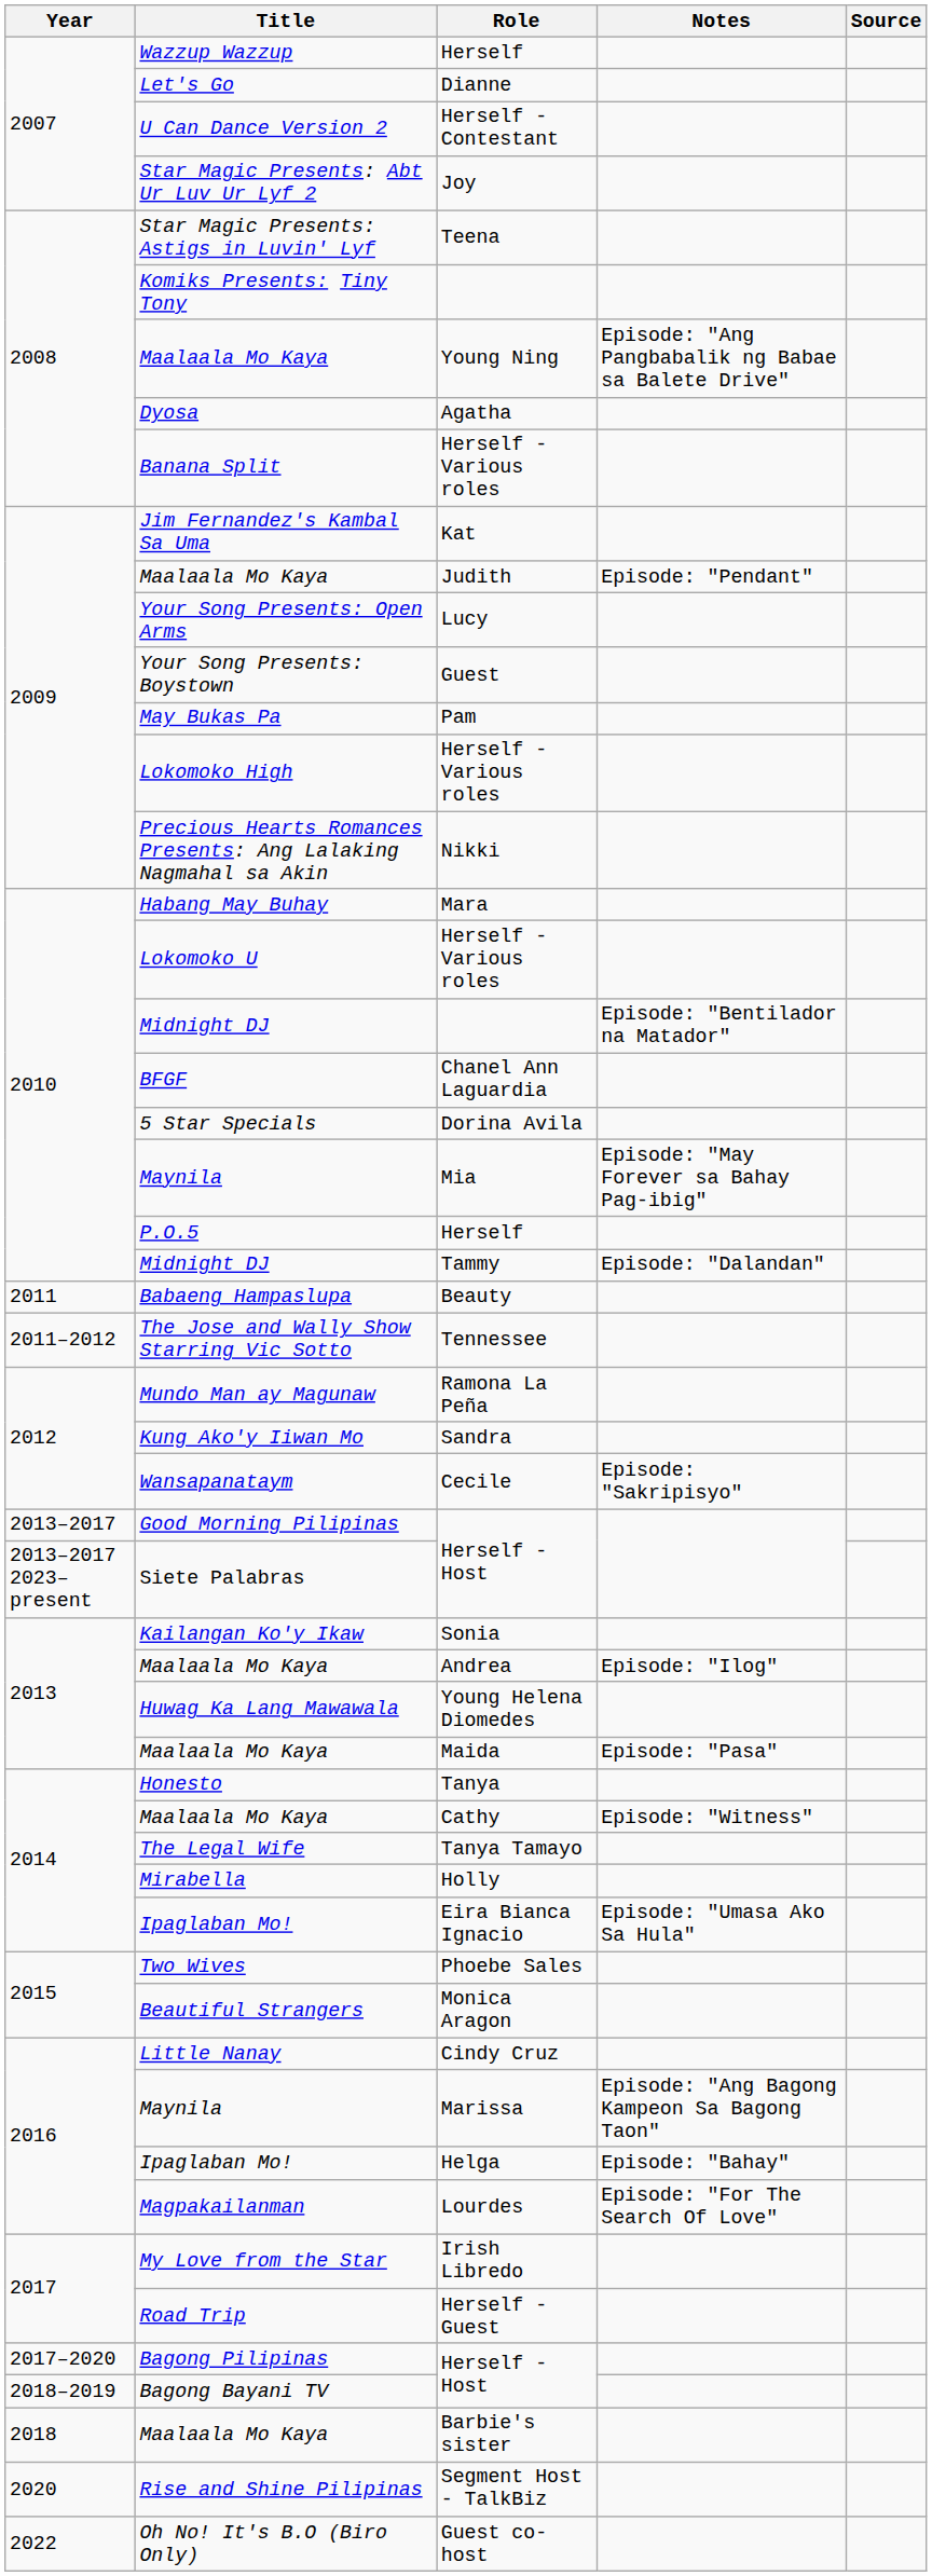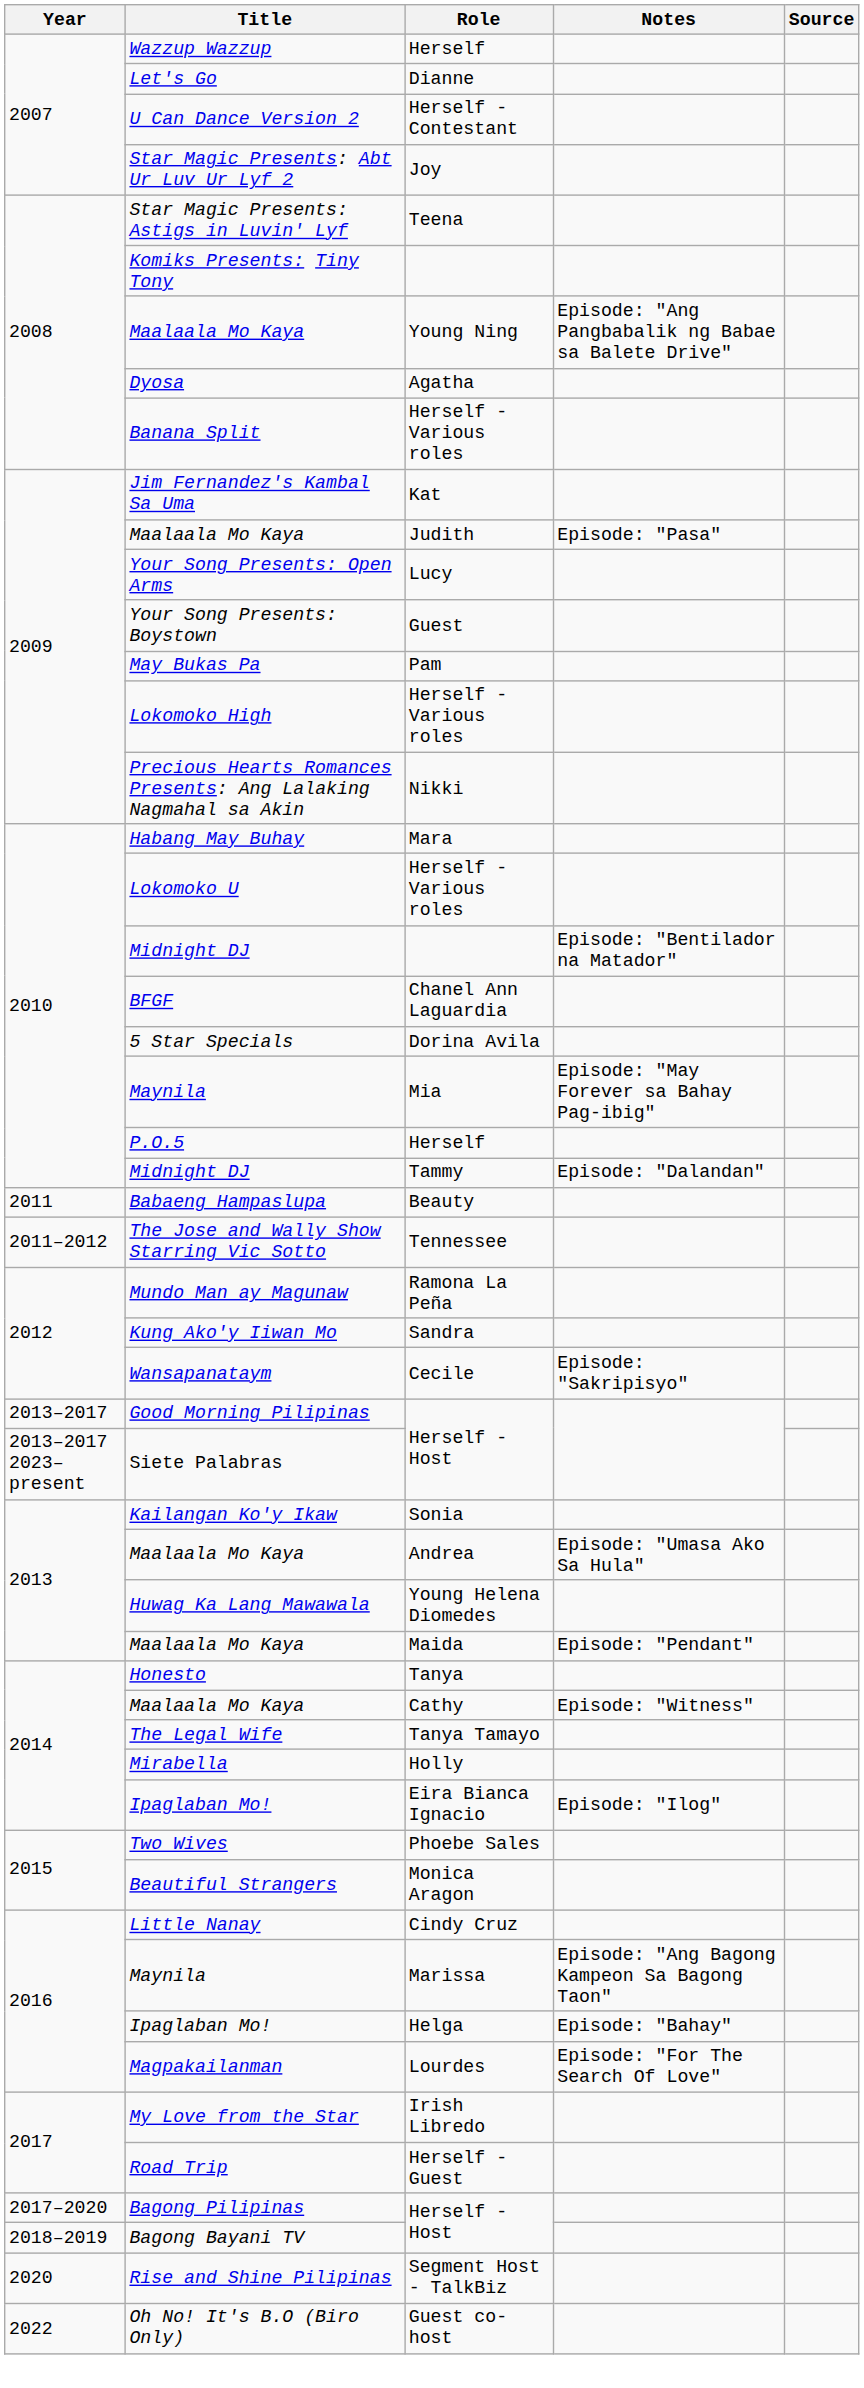Judith | Notes: Episode: "Pendant" -> Episode: "Pasa"
Andrea | Notes: Episode: "Ilog" -> Episode: "Umasa Ako Sa Hula"
Maida | Notes: Episode: "Pasa" -> Episode: "Pendant"
Eira Bianca Ignacio | Notes: Episode: "Umasa Ako Sa Hula" -> Episode: "Ilog"
- row: 2018 | Maalaala Mo Kaya | Barbie's sister
